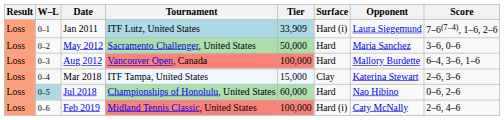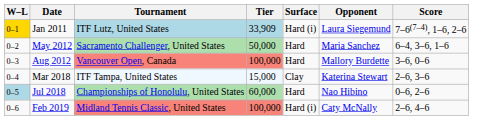- column: Result | Loss | Loss | Loss | Loss | Loss | Loss
Jan 2011 | W–L: no background -> gold background
May 2012 | Score: 3–6, 0–6 -> 6–4, 3–6, 1–6
Aug 2012 | Score: 6–4, 3–6, 1–6 -> 3–6, 0–6
